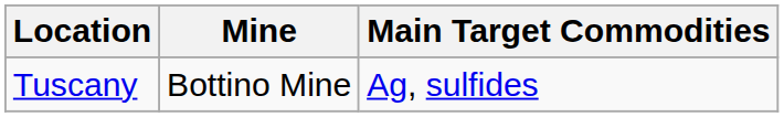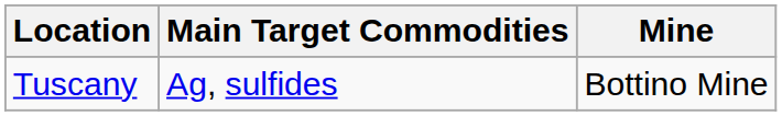columns swapped: Mine <-> Main Target Commodities
